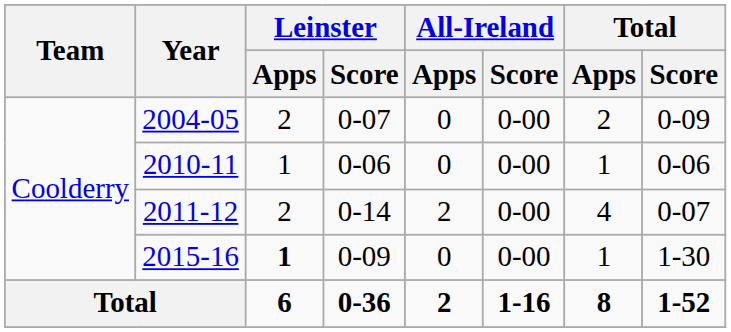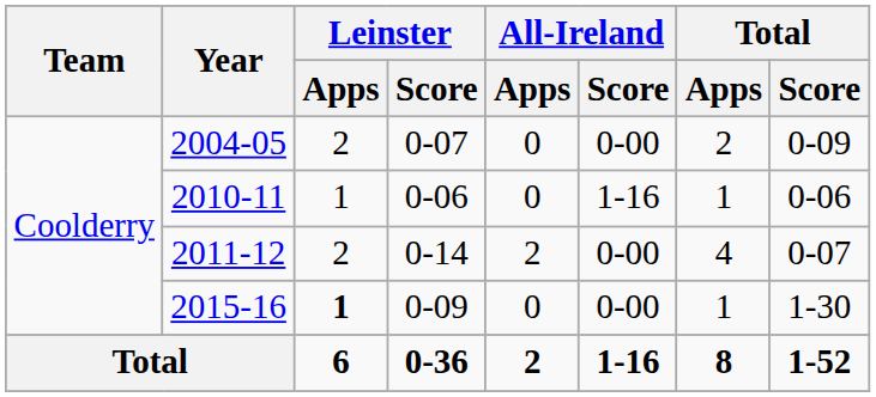2010-11 | All-Ireland / Score: 0-00 -> 1-16
